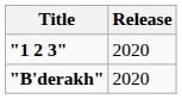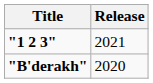"1 2 3" | Release: 2020 -> 2021
